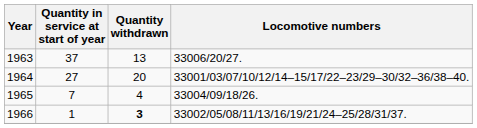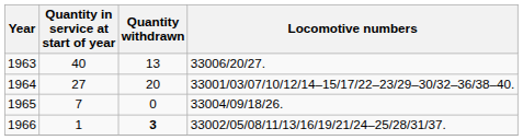1963 | Quantity in service at start of year: 37 -> 40
1965 | Quantity withdrawn: 4 -> 0
